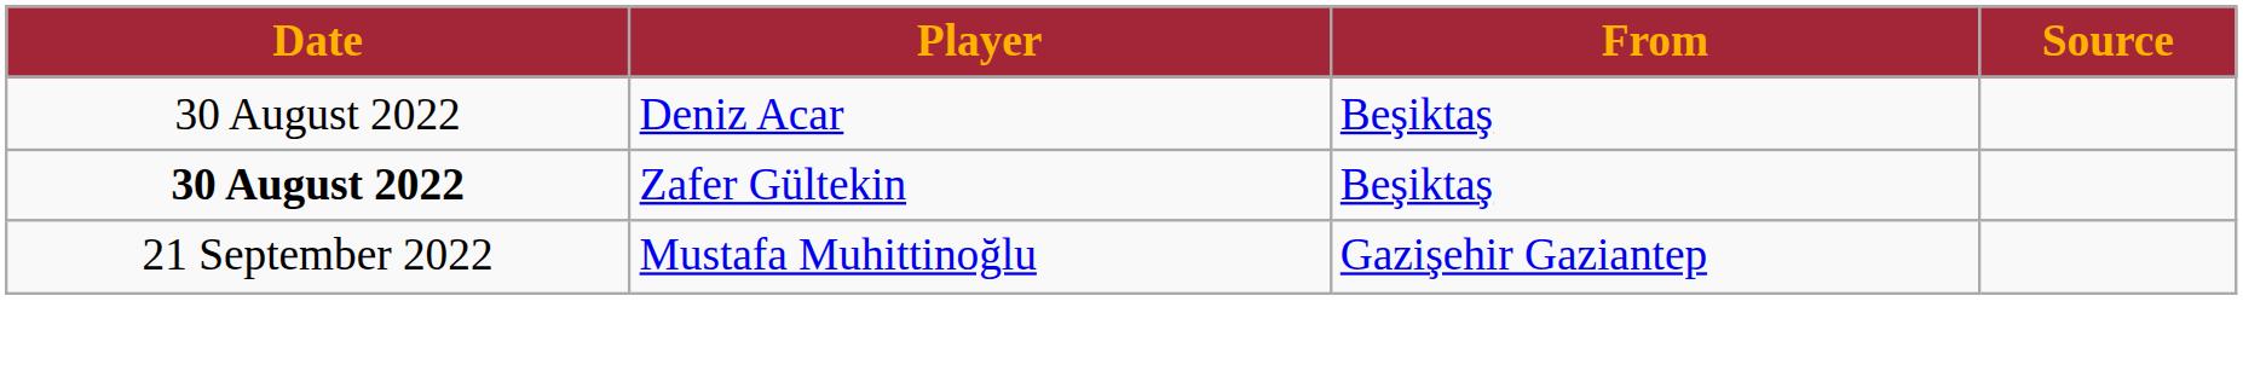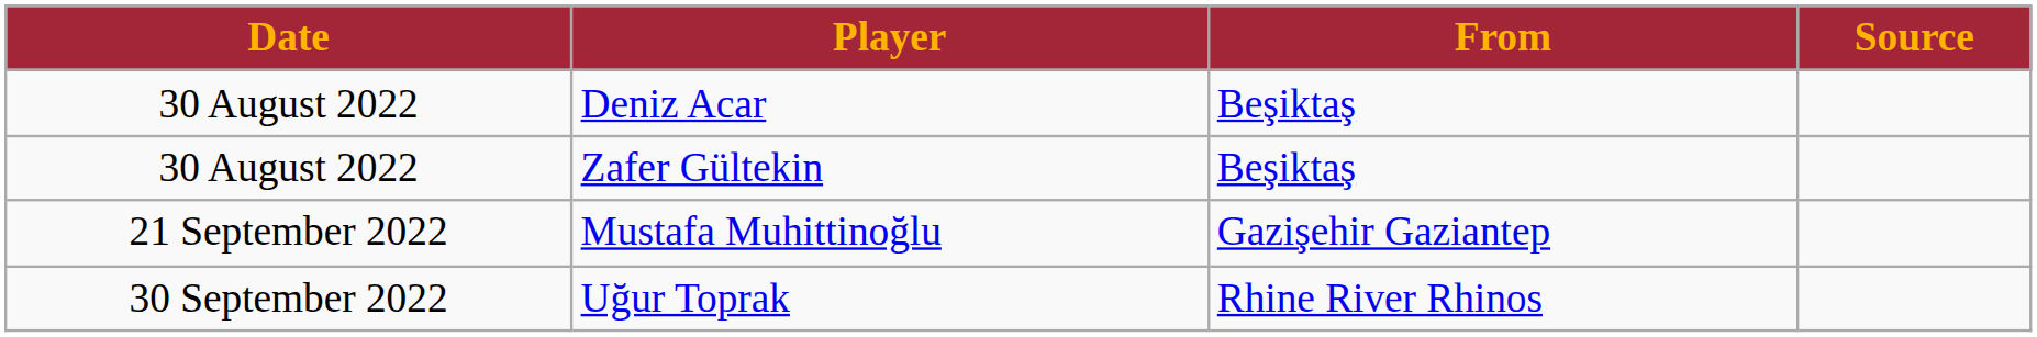Zafer Gültekin | Date: bold -> normal
+ row: 30 September 2022 | Uğur Toprak | Rhine River Rhinos
